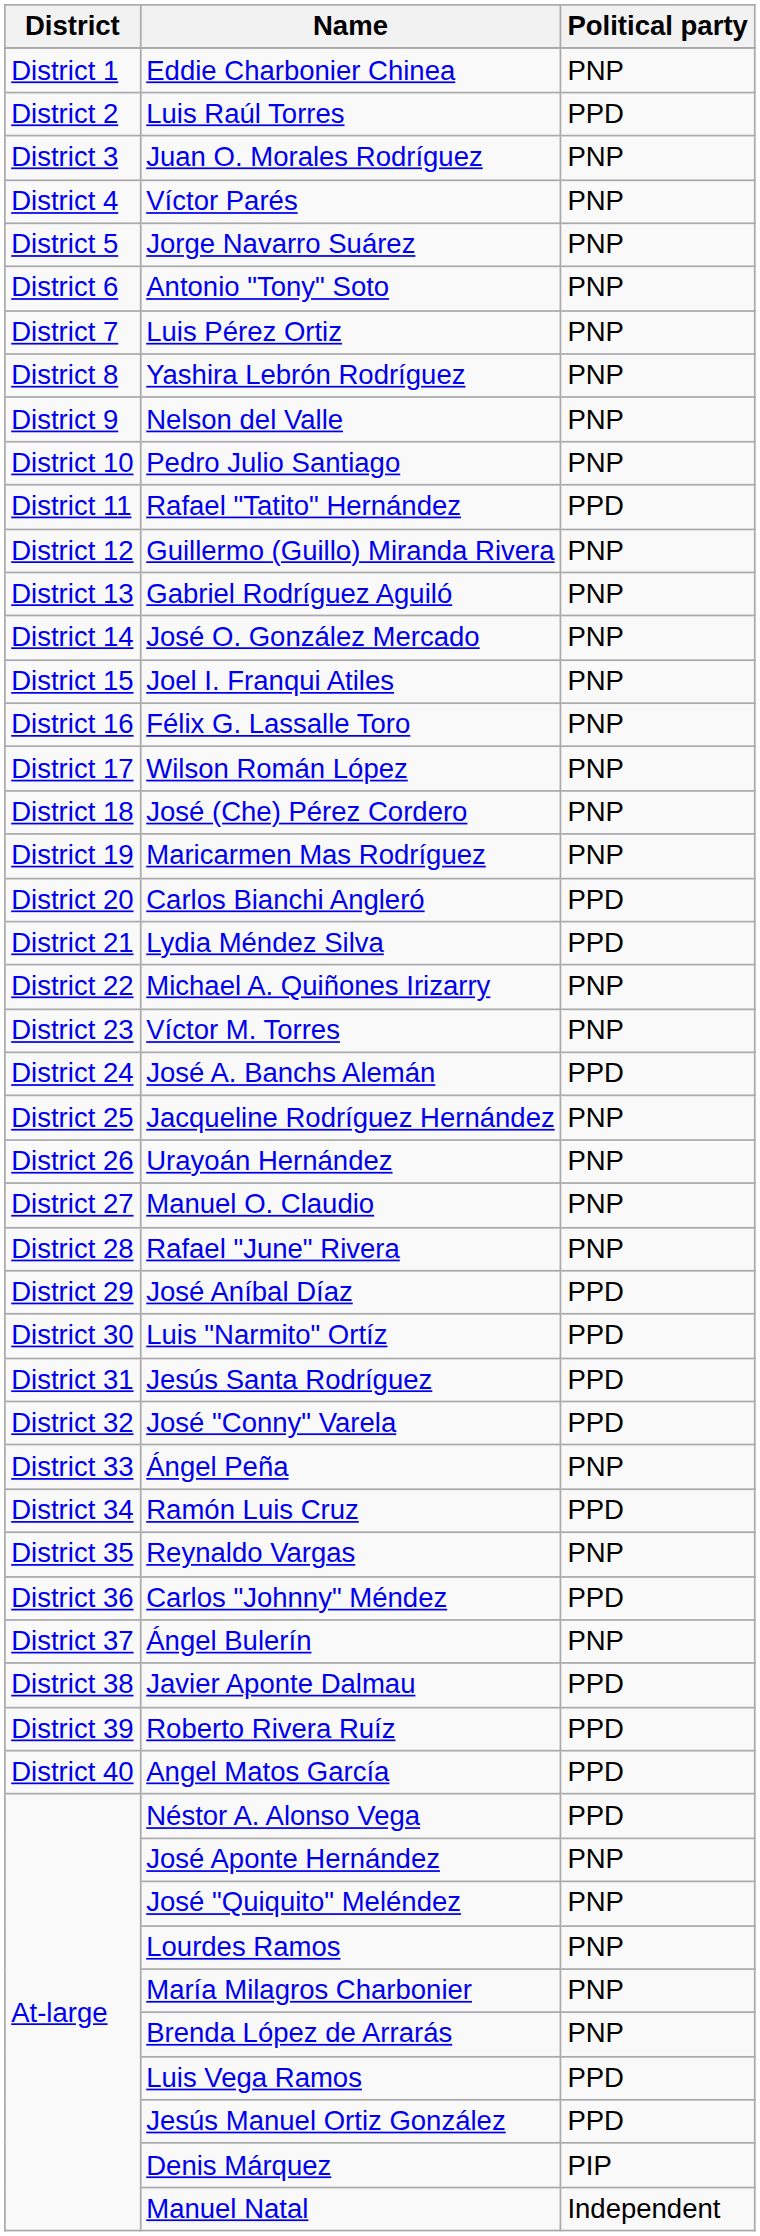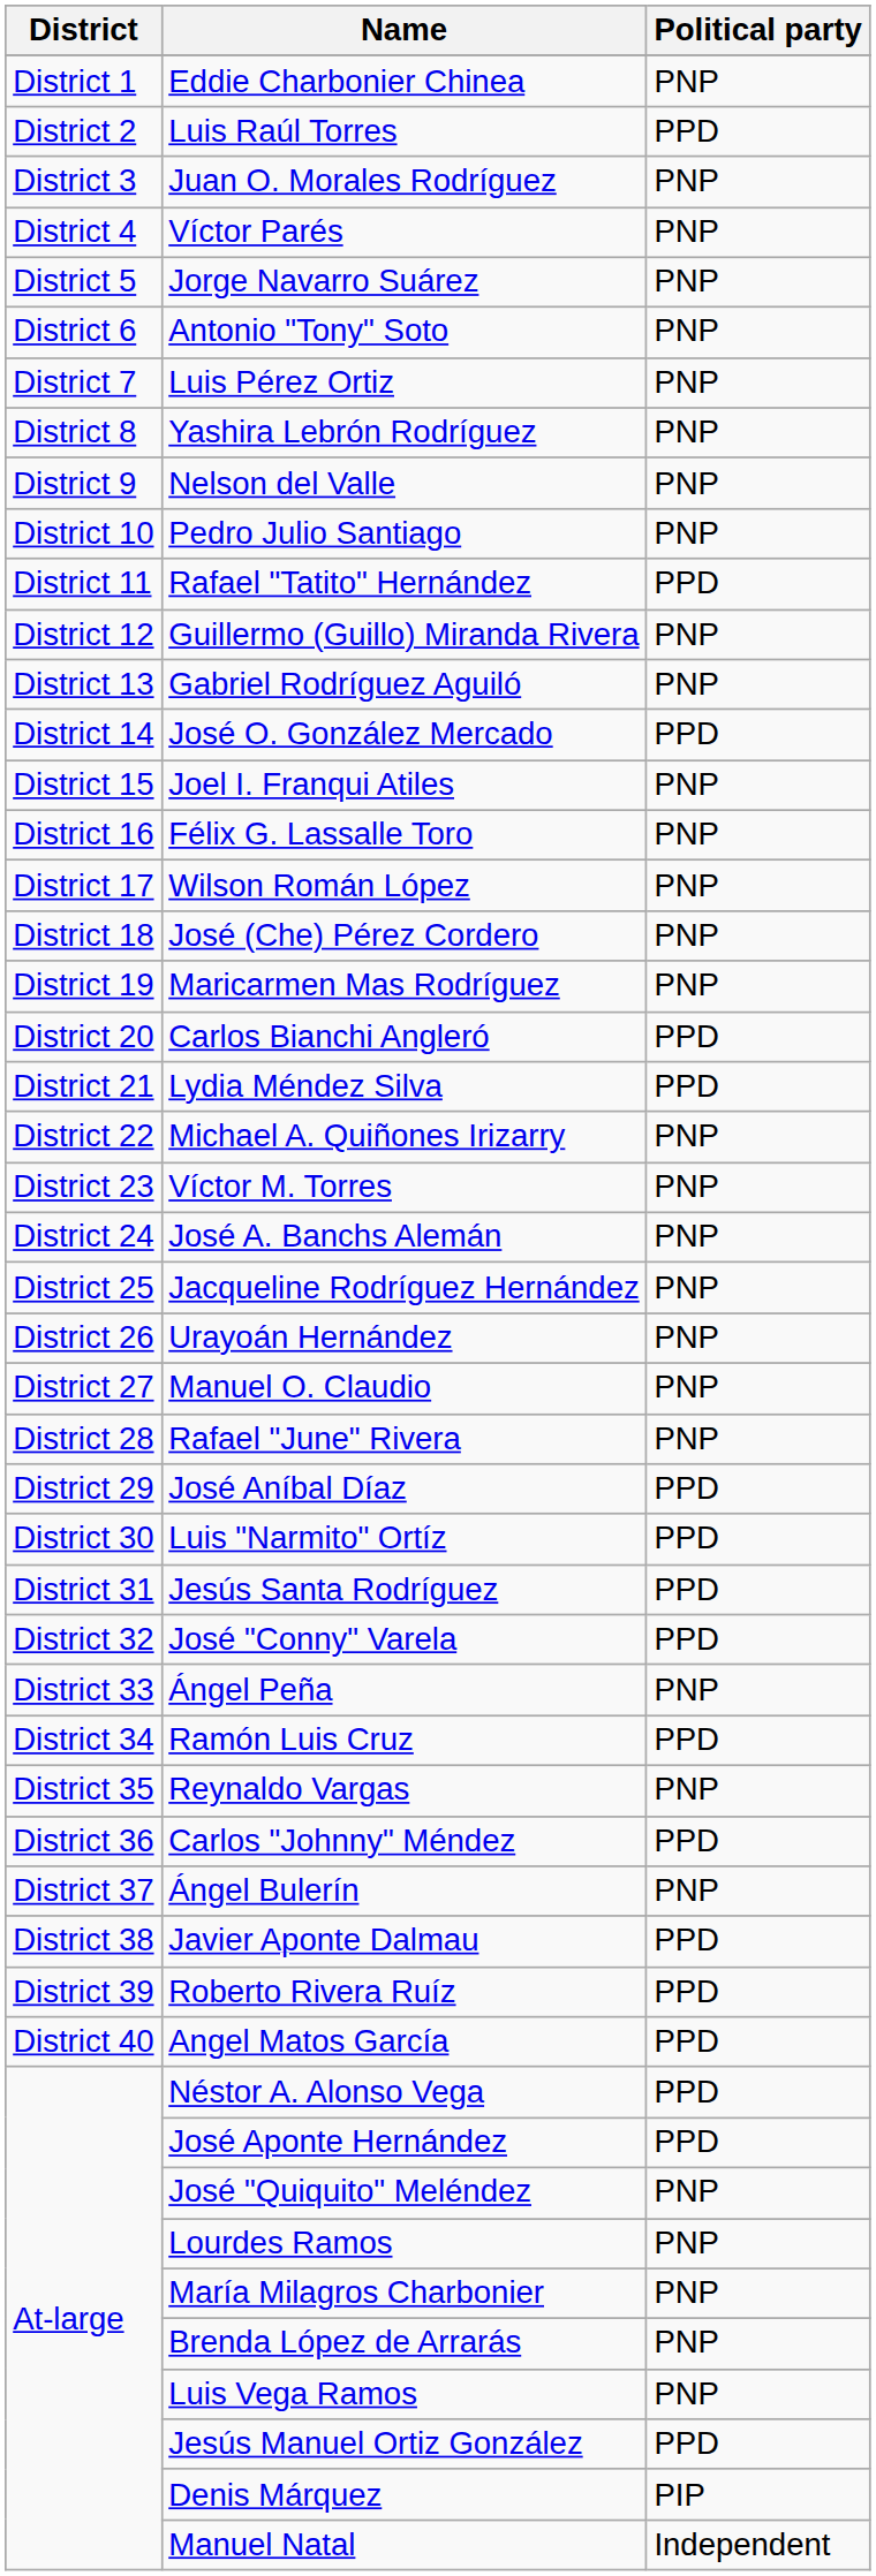José O. González Mercado | Political party: PNP -> PPD
José A. Banchs Alemán | Political party: PPD -> PNP
José Aponte Hernández | Political party: PNP -> PPD
Luis Vega Ramos | Political party: PPD -> PNP
